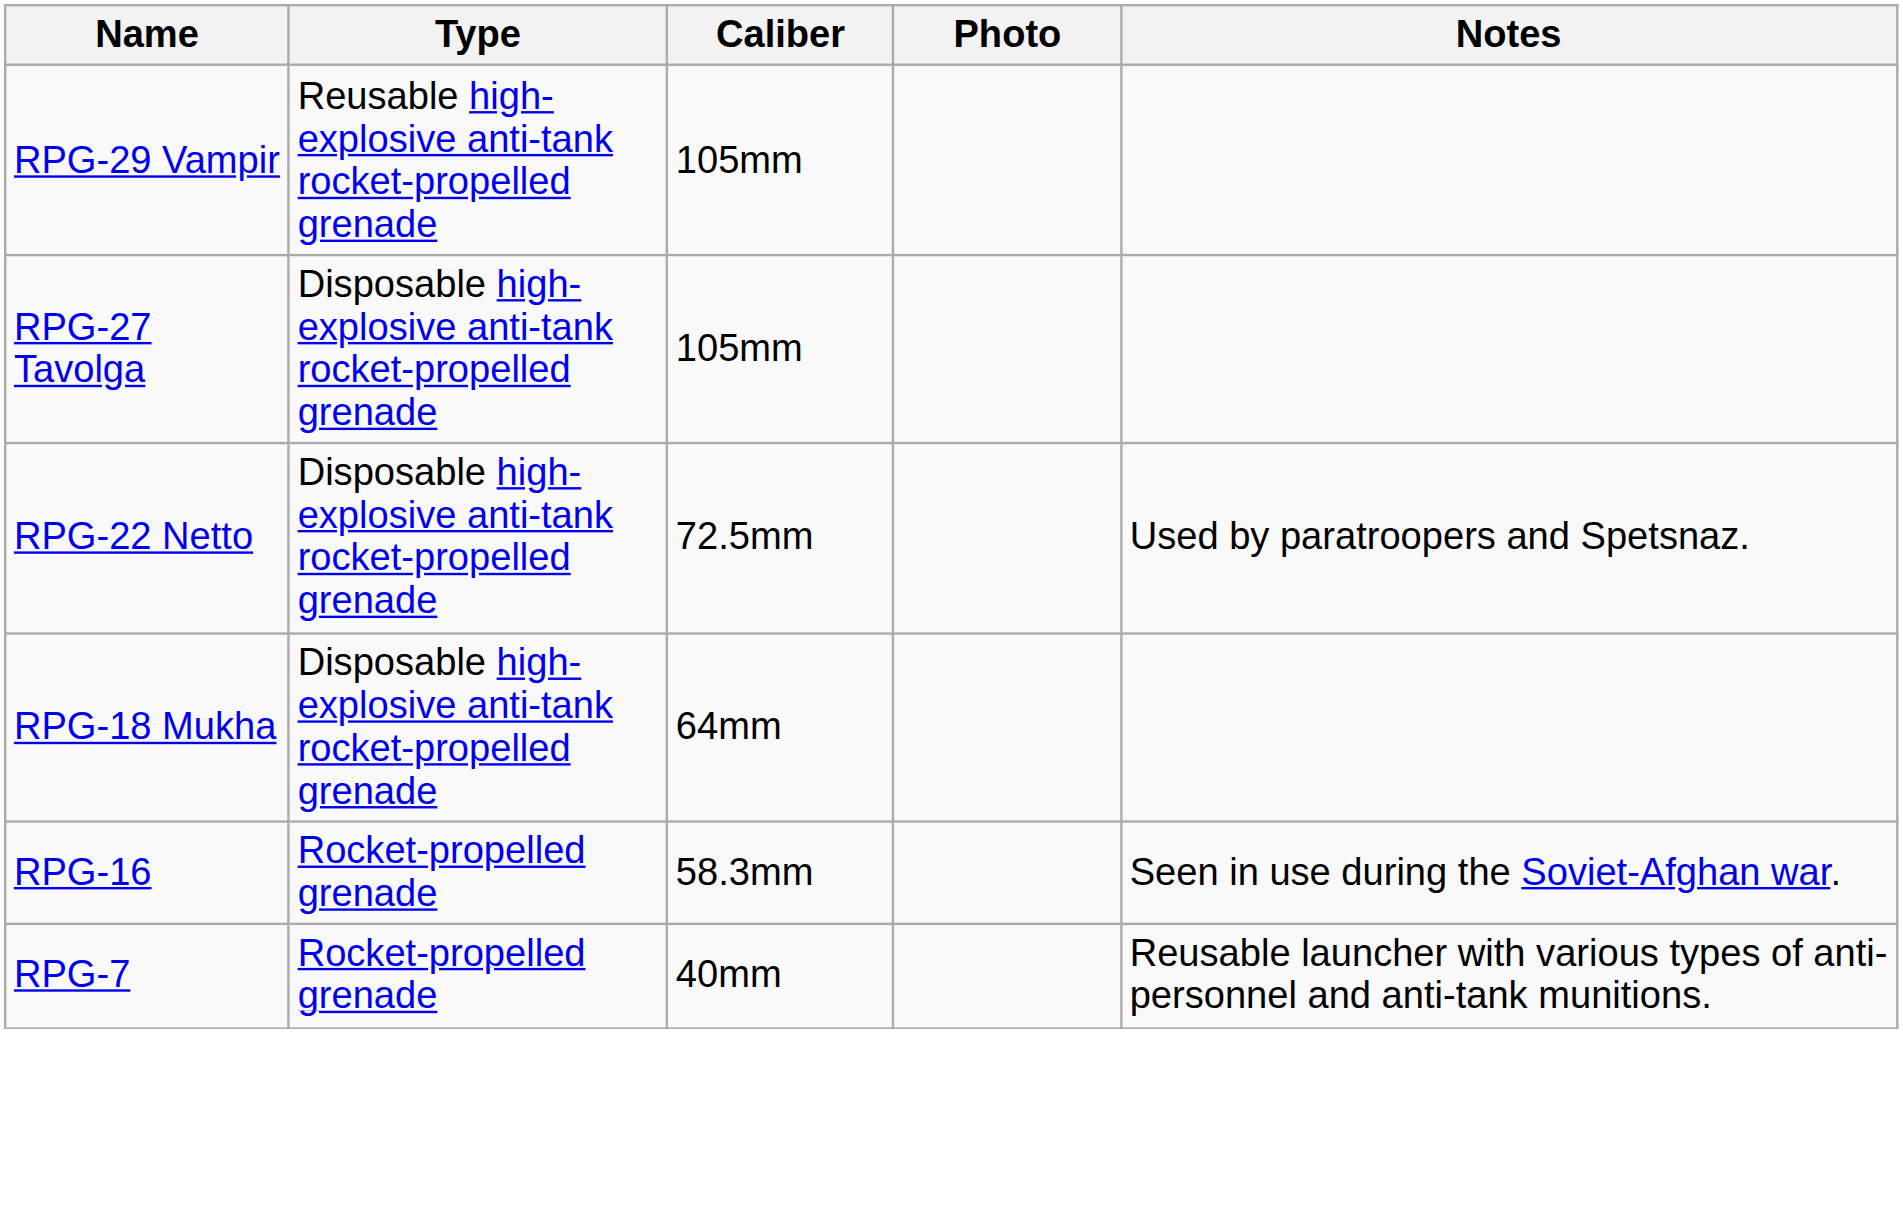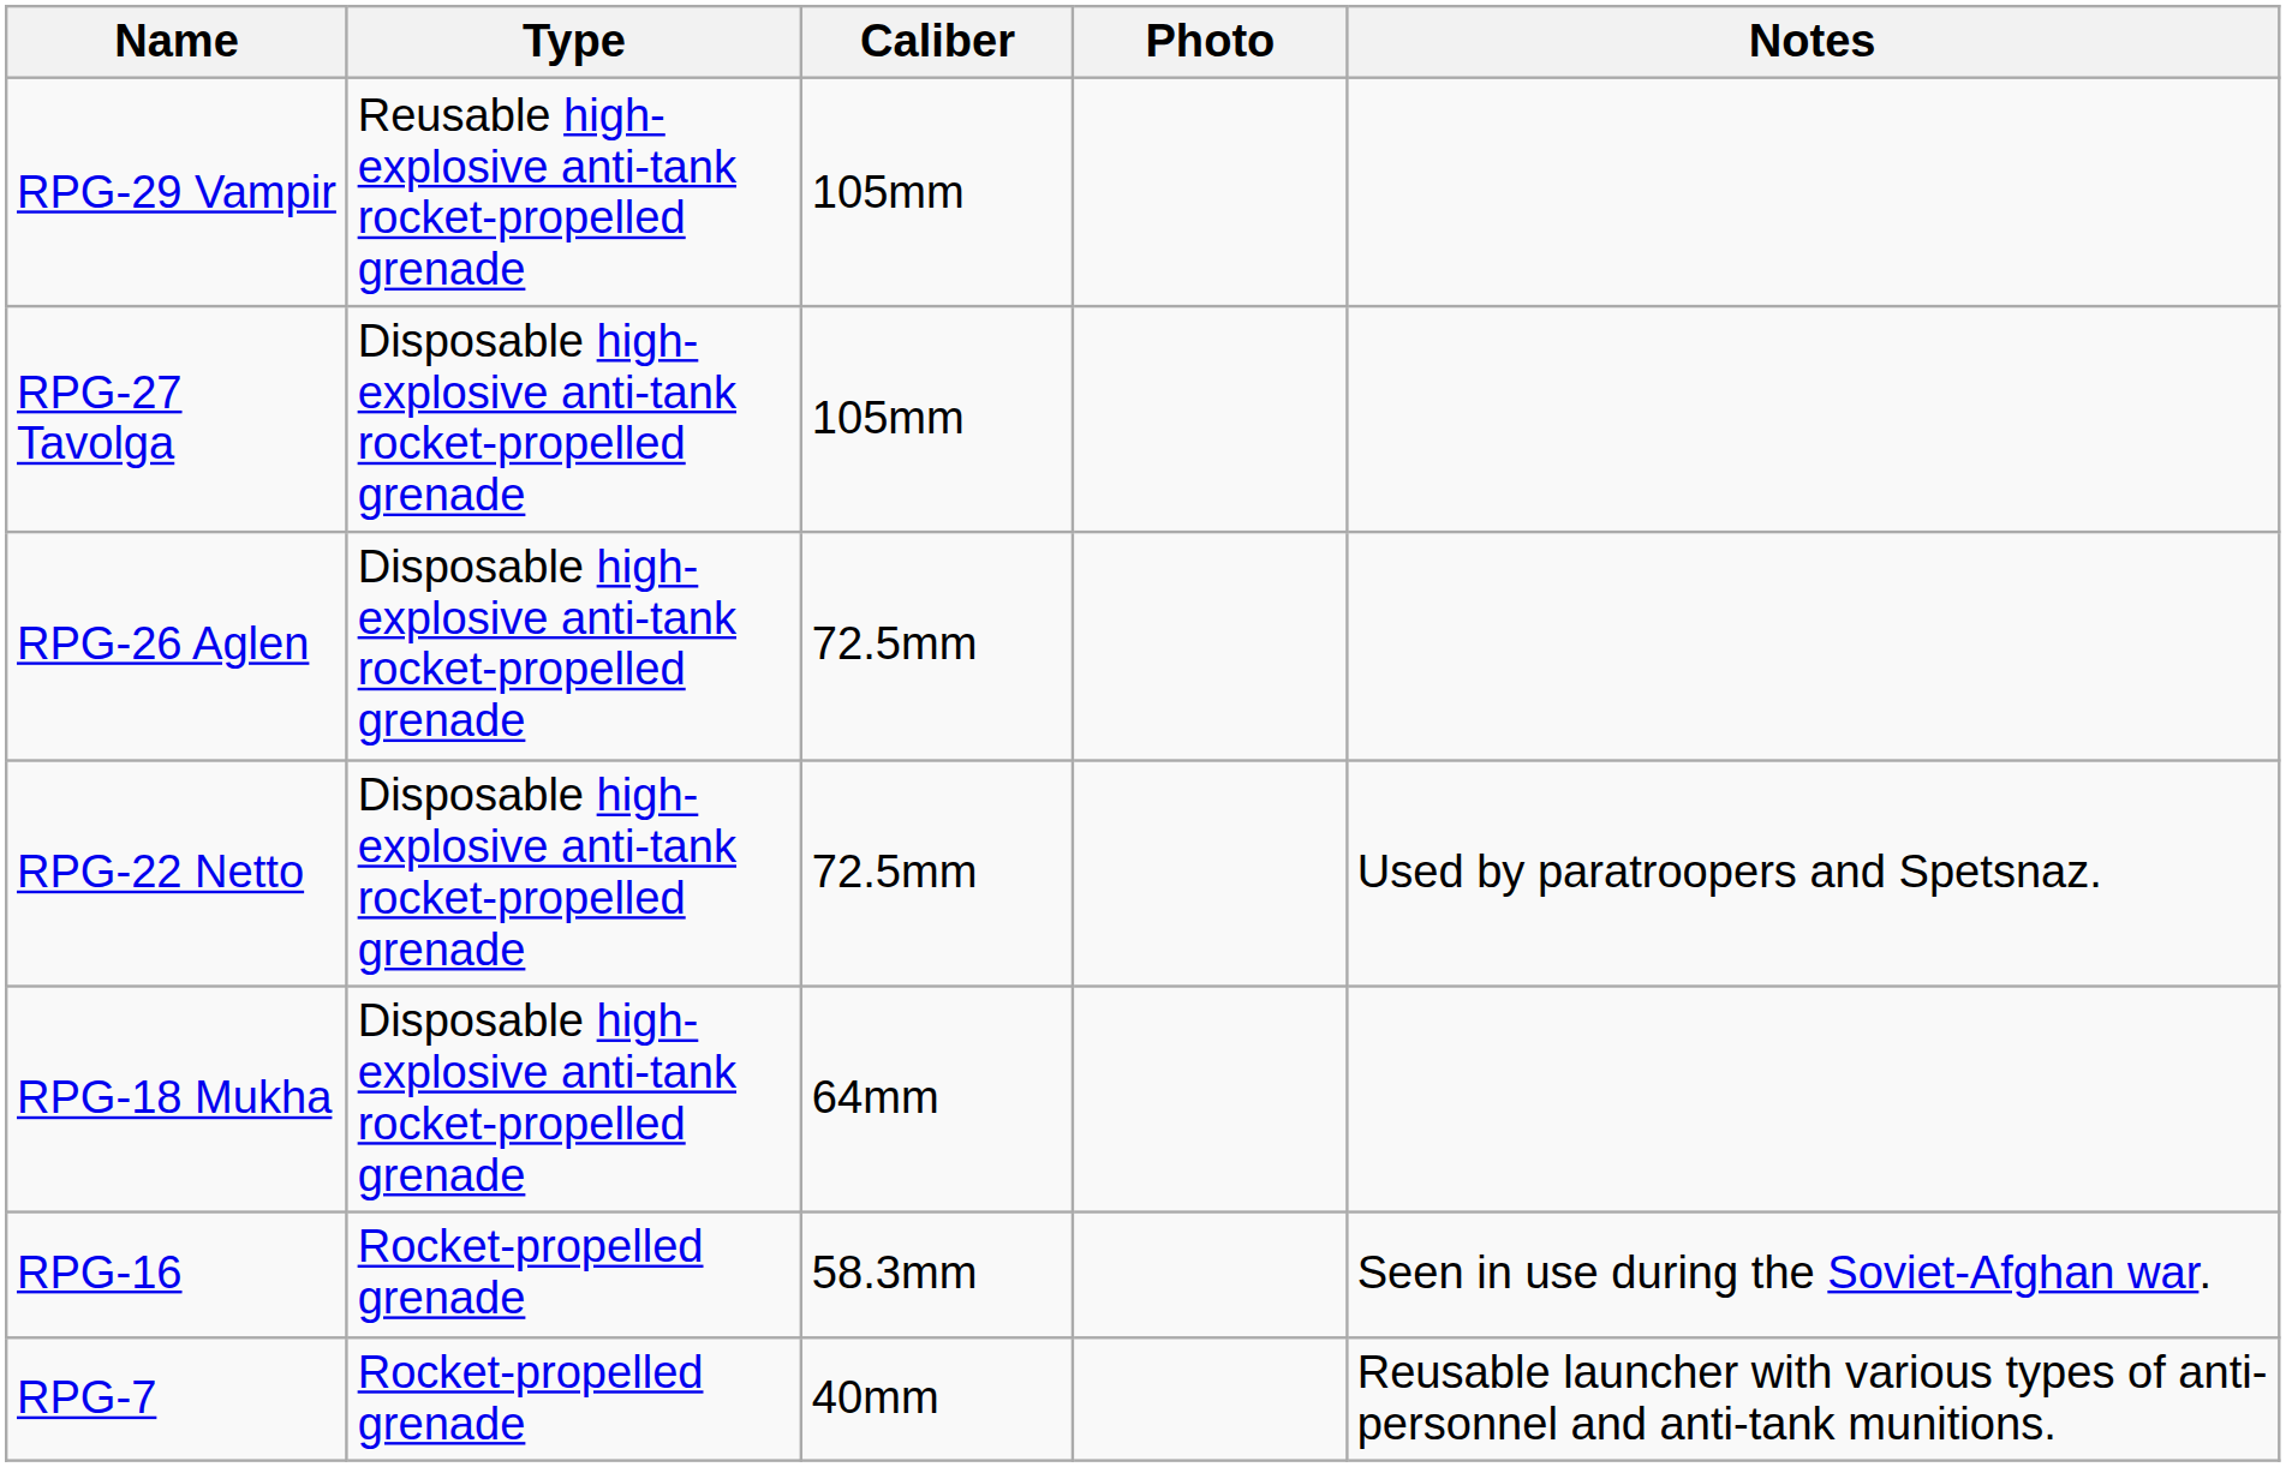+ row: RPG-26 Aglen | Disposable high-explosive anti-tank rocket-propelled grenade | 72.5mm
